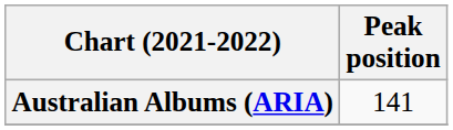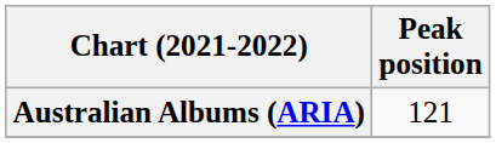Australian Albums (ARIA) | Peak position: 141 -> 121
